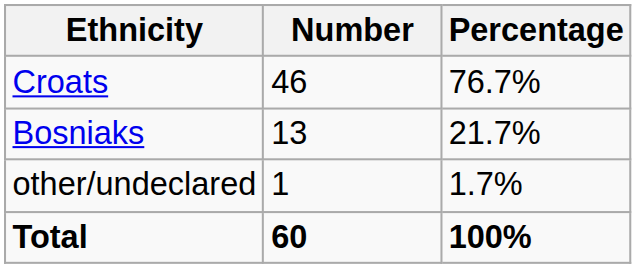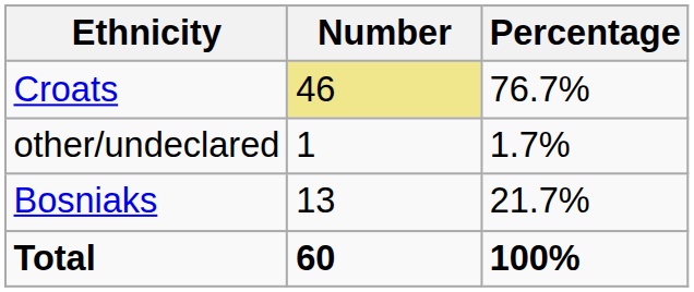Croats | Number: no background -> khaki background
rows swapped: Bosniaks <-> other/undeclared
